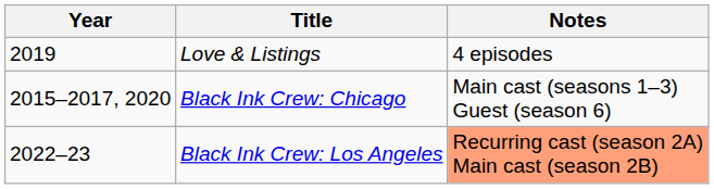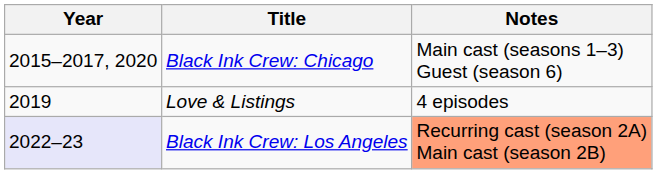rows swapped: Black Ink Crew: Chicago <-> Love & Listings
Black Ink Crew: Los Angeles | Year: no background -> lavender background
